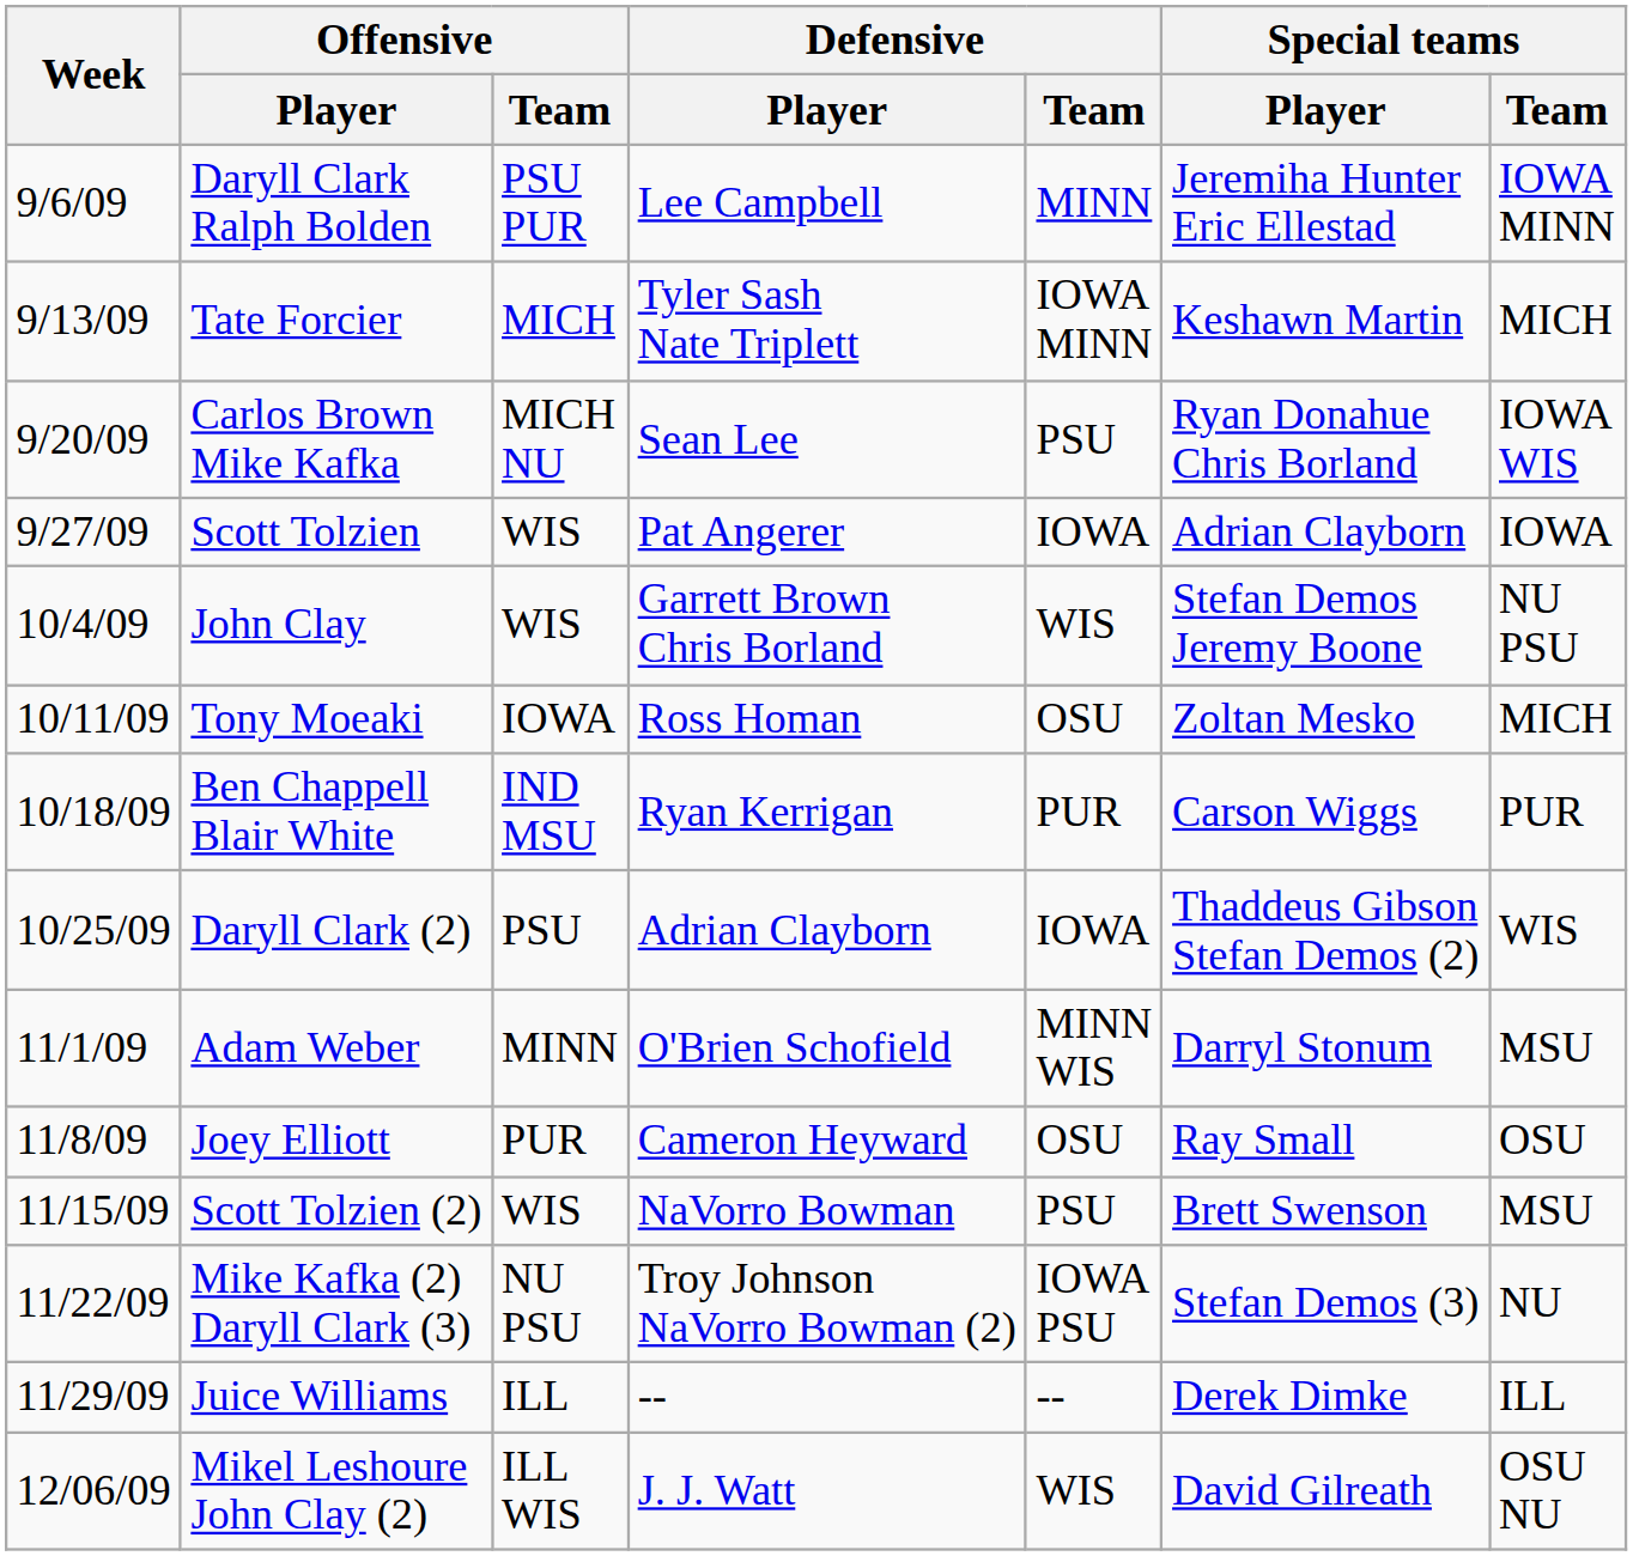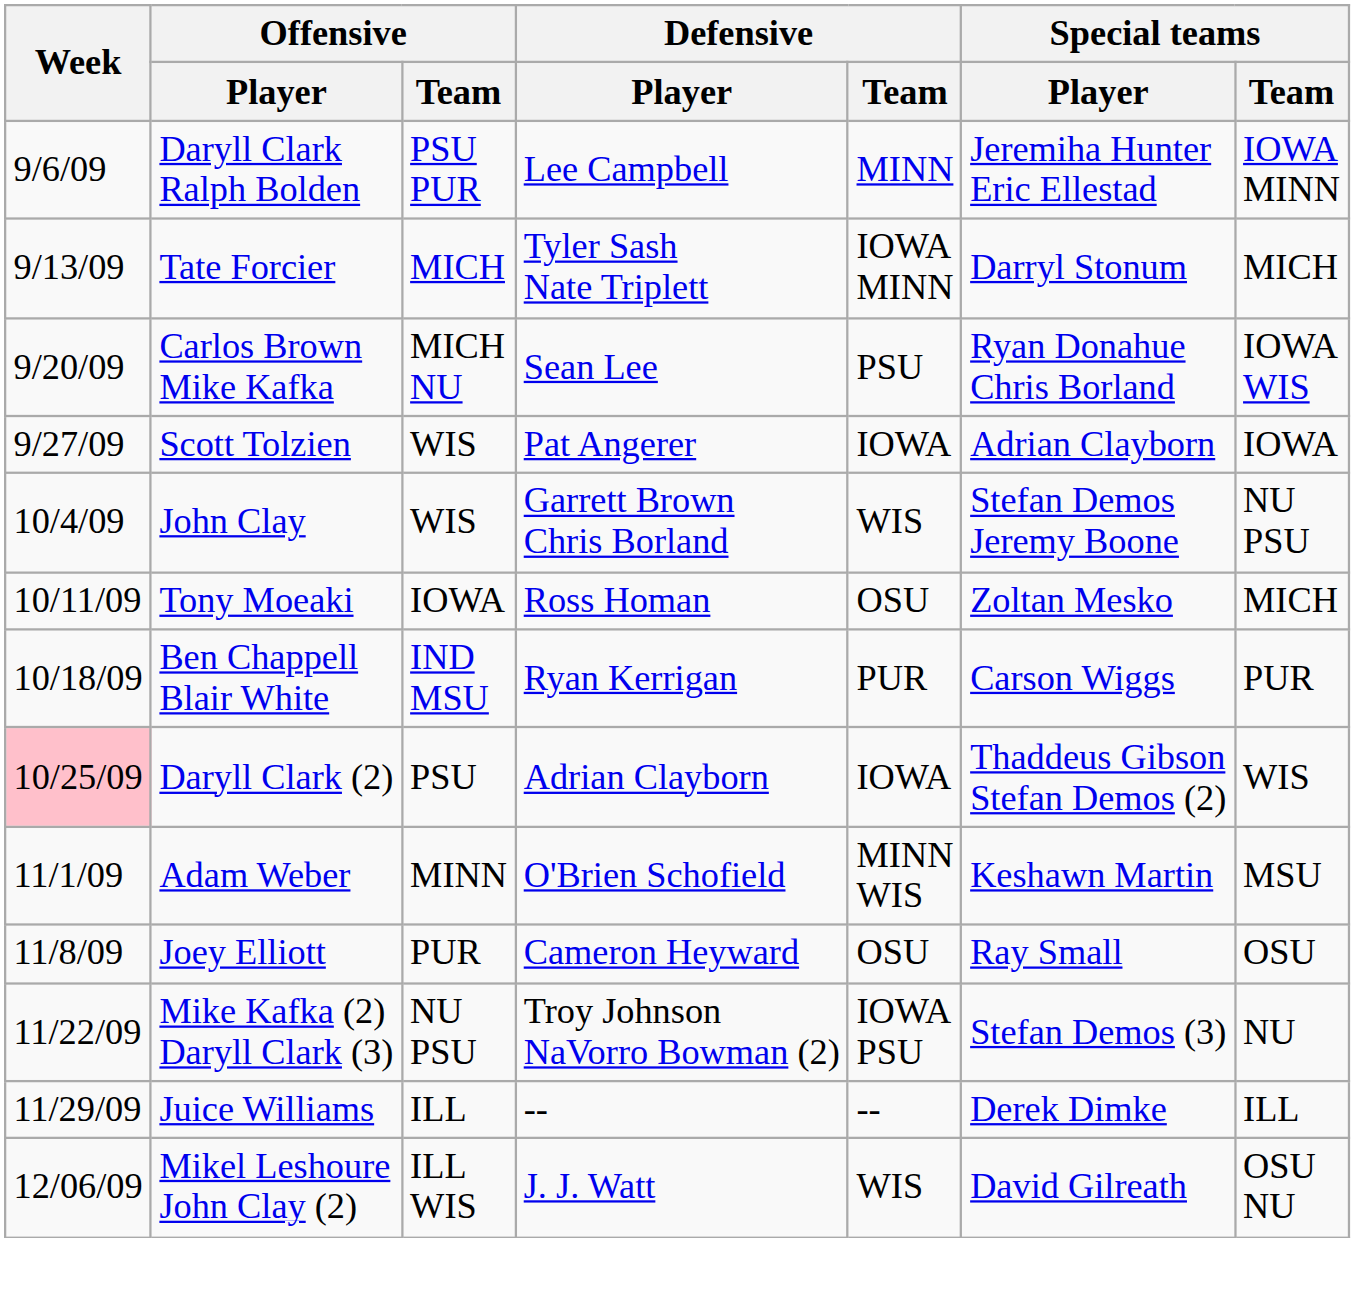Tate Forcier | Special teams / Player: Keshawn Martin -> Darryl Stonum
Daryll Clark (2) | Week: no background -> pink background
Adam Weber | Special teams / Player: Darryl Stonum -> Keshawn Martin
- row: 11/15/09 | Scott Tolzien (2) | WIS | NaVorro Bowman | PSU | Brett Swenson | MSU
